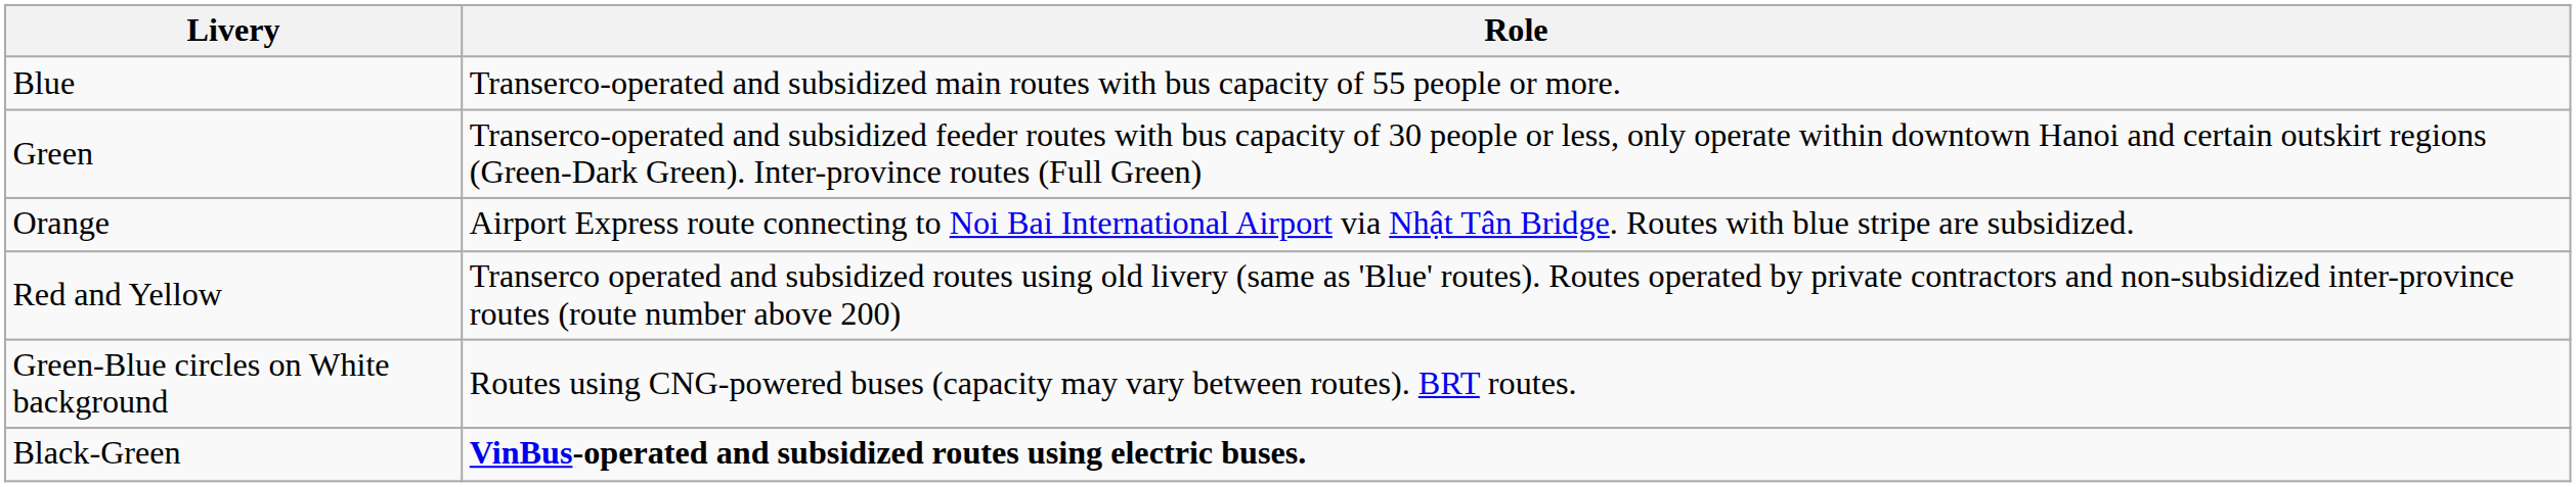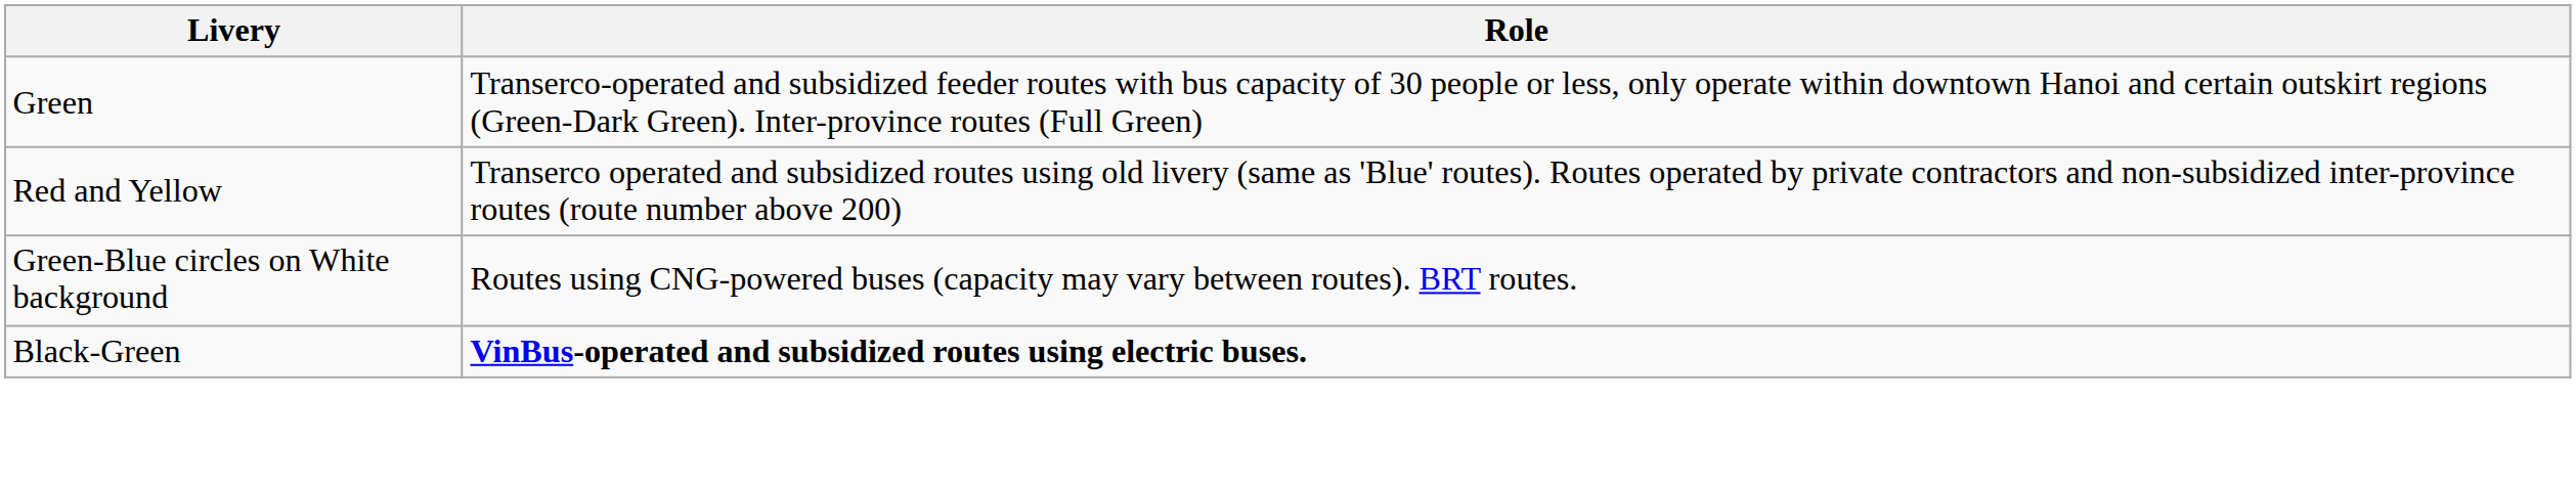- row: Blue | Transerco-operated and subsidized main routes with bus capacity of 55 people or more.
- row: Orange | Airport Express route connecting to Noi Bai International Airport via Nhật Tân Bridge. Routes with blue stripe are subsidized.
